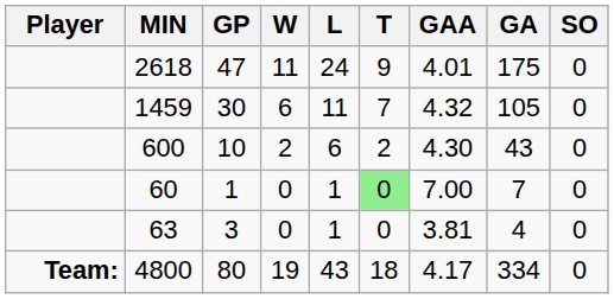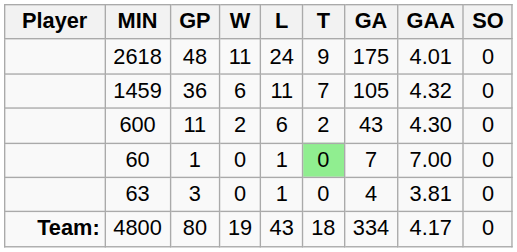columns swapped: GA <-> GAA
2618 | GP: 47 -> 48
1459 | GP: 30 -> 36
600 | GP: 10 -> 11
